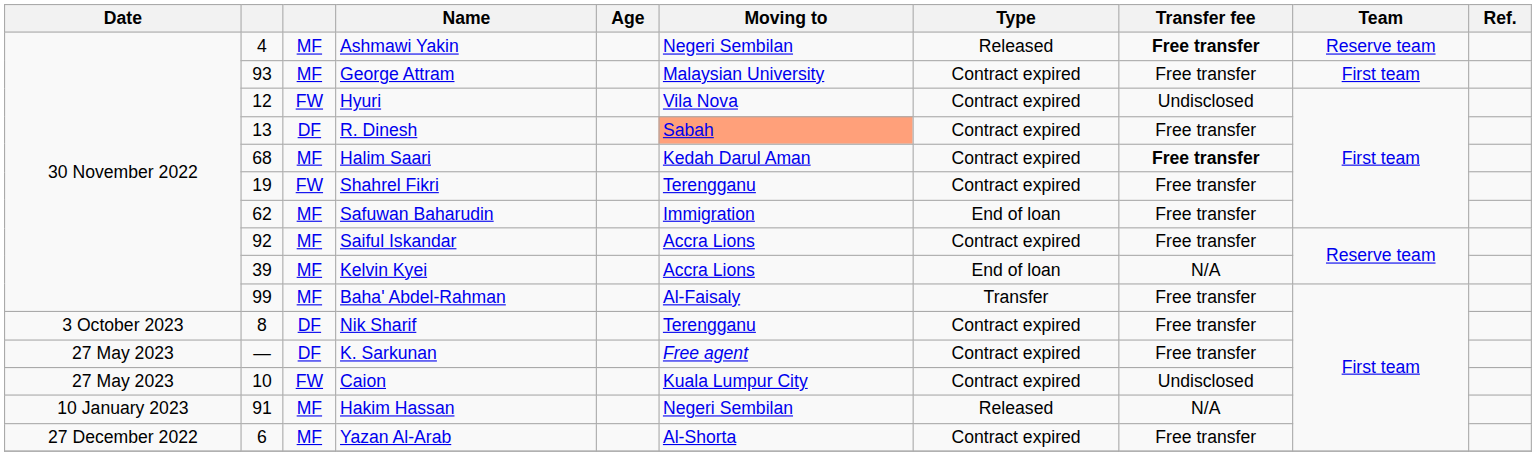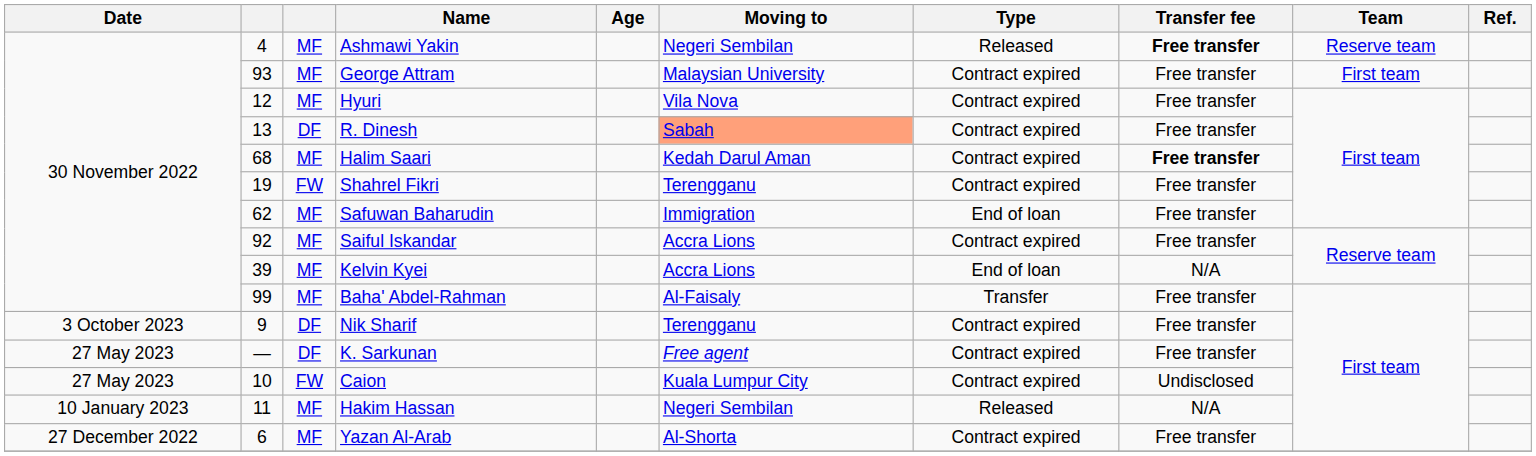Hyuri | column 3: FW -> MF
Hyuri | Transfer fee: Undisclosed -> Free transfer
Nik Sharif | column 2: 8 -> 9
Hakim Hassan | column 2: 91 -> 11
